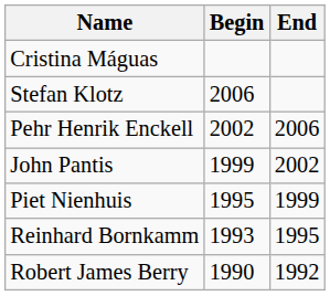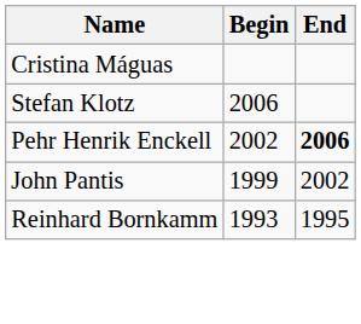Pehr Henrik Enckell | End: normal -> bold
- row: Piet Nienhuis | 1995 | 1999
- row: Robert James Berry | 1990 | 1992
